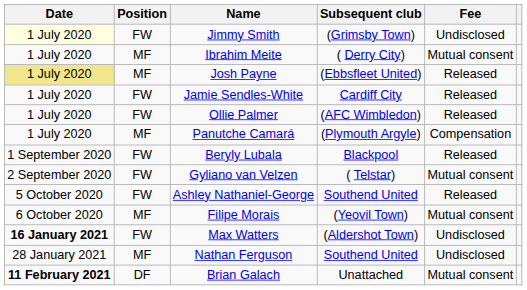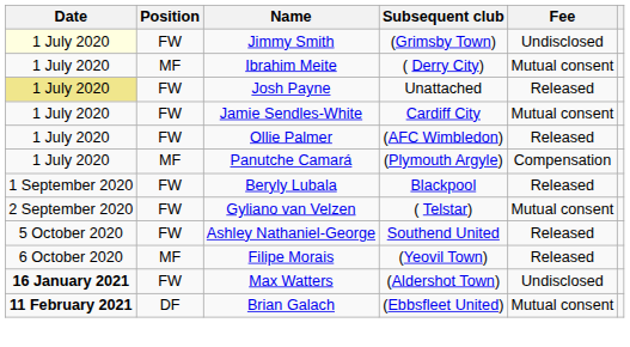Josh Payne | Position: MF -> FW
Josh Payne | Subsequent club: (Ebbsfleet United) -> Unattached
Jamie Sendles-White | Fee: Released -> Mutual consent
Filipe Morais | Fee: Mutual consent -> Released
- row: 28 January 2021 | MF | Nathan Ferguson | Southend United | Undisclosed
Brian Galach | Subsequent club: Unattached -> (Ebbsfleet United)
